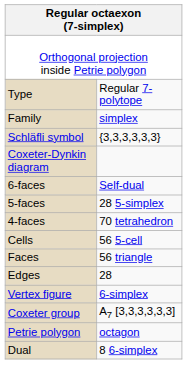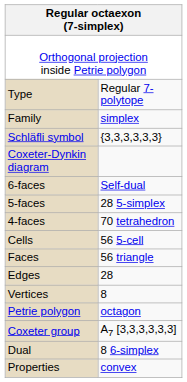+ row: Vertices | 8
- row: Vertex figure | 6-simplex
rows swapped: Petrie polygon <-> Coxeter group
+ row: Properties | convex
